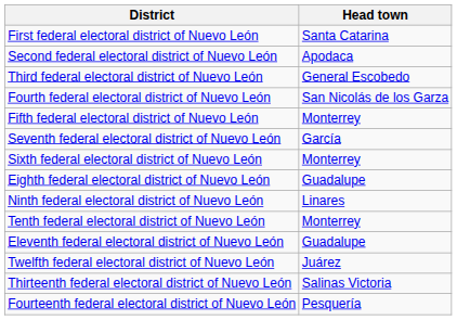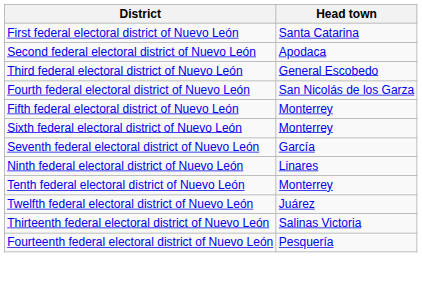rows swapped: Sixth federal electoral district of Nuevo León <-> Seventh federal electoral district of Nuevo León
- row: Eighth federal electoral district of Nuevo León | Guadalupe
- row: Eleventh federal electoral district of Nuevo León | Guadalupe
